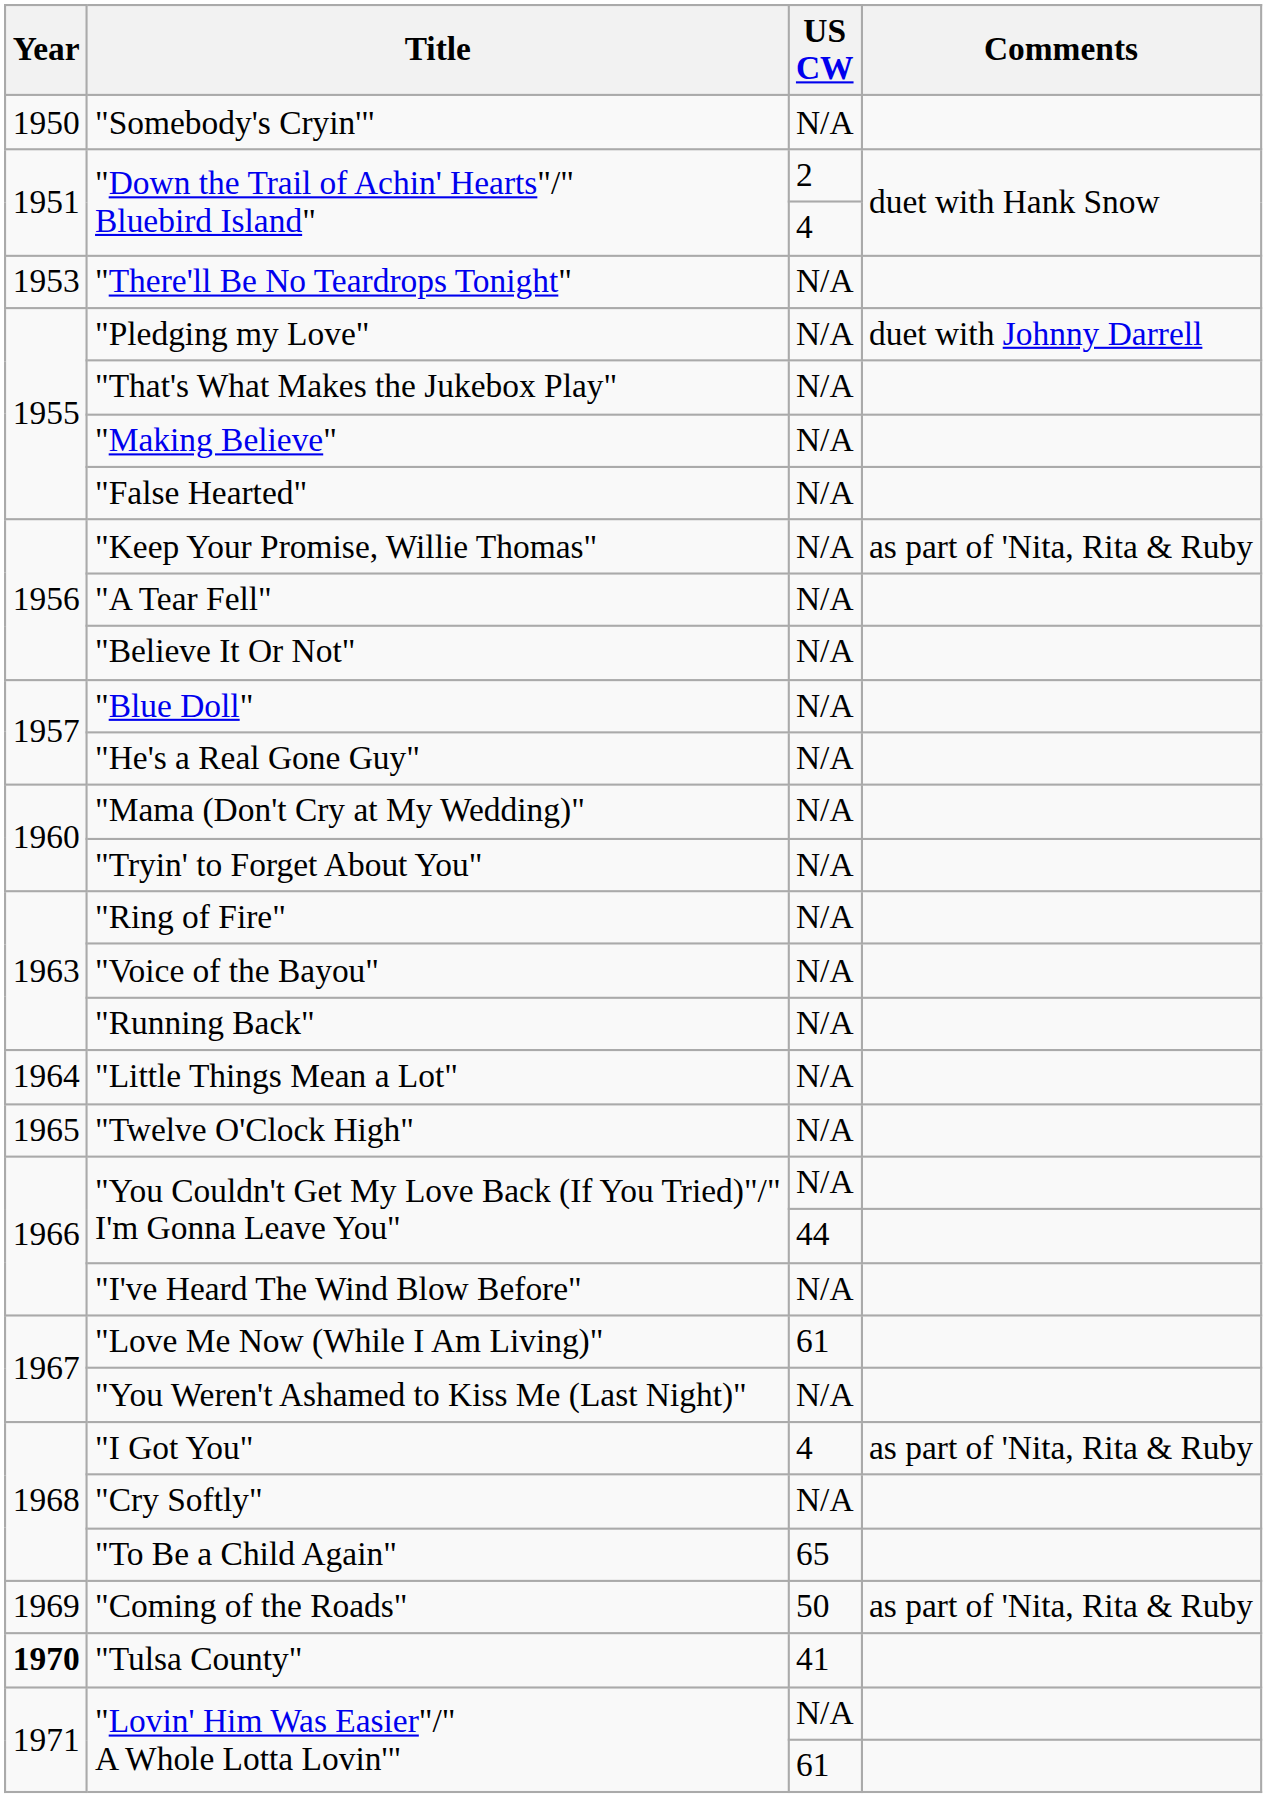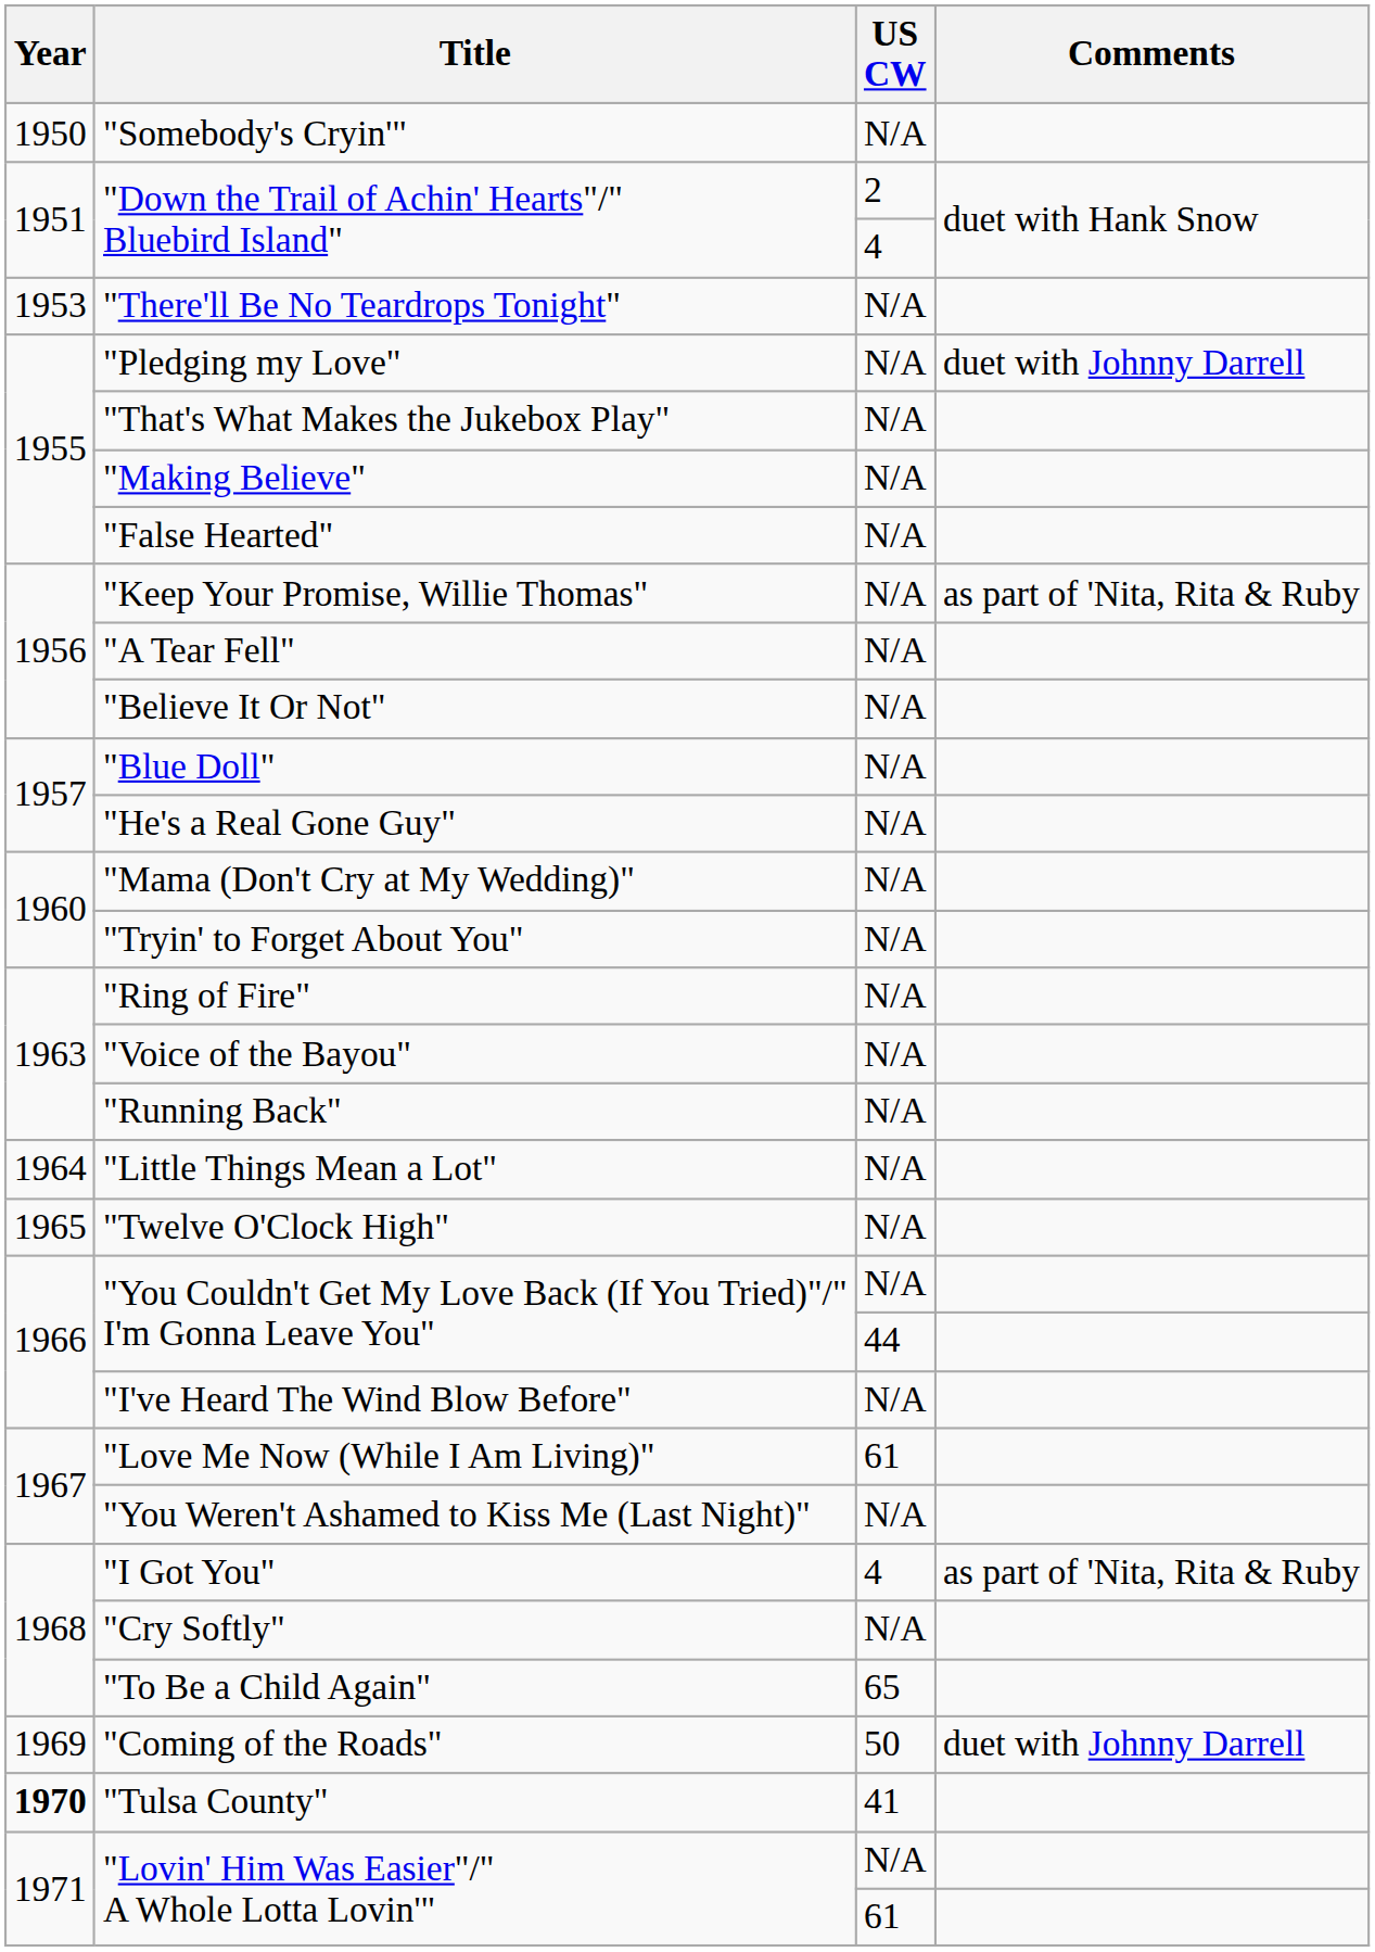"Coming of the Roads" | Comments: as part of 'Nita, Rita & Ruby -> duet with Johnny Darrell
